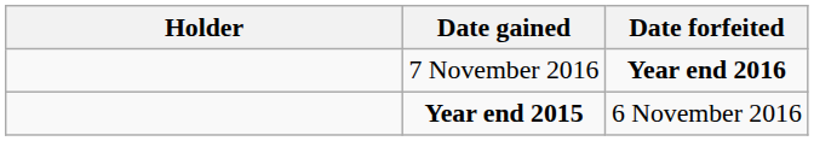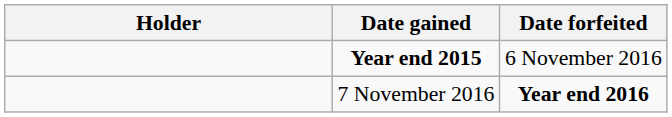rows swapped: Year end 2015 <-> 7 November 2016
